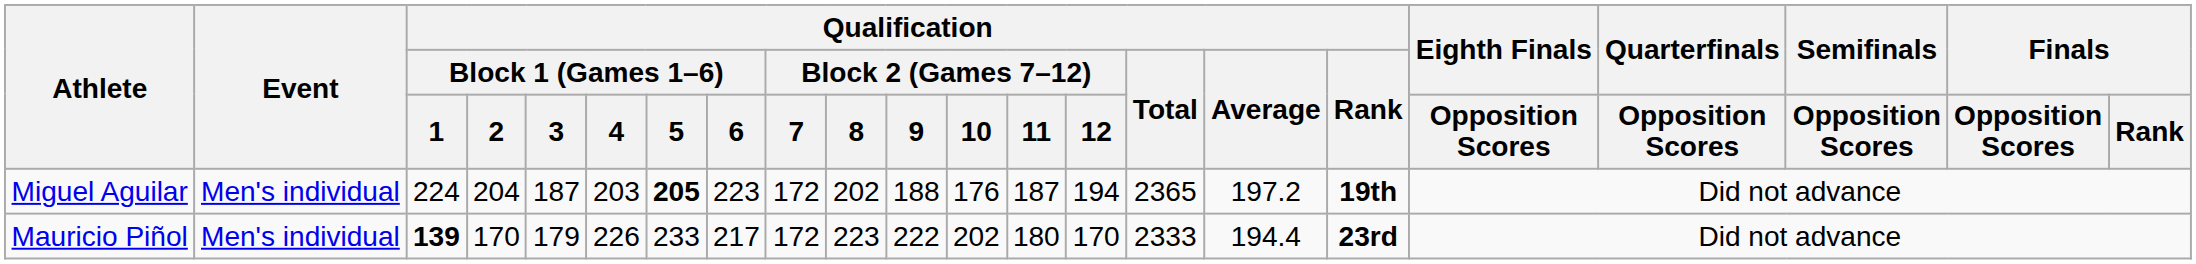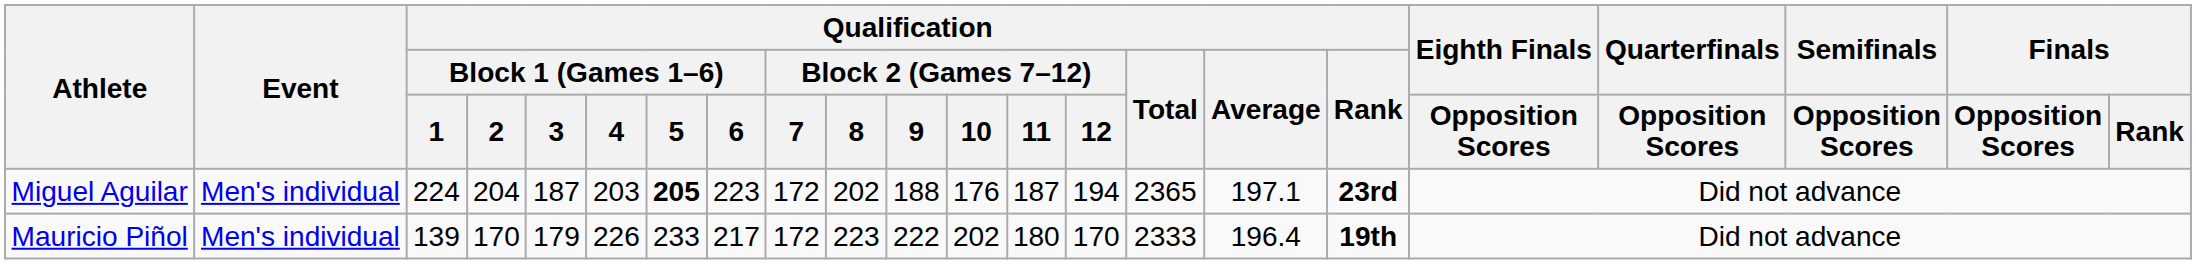Miguel Aguilar | Qualification / Average: 197.2 -> 197.1
Miguel Aguilar | Qualification / Rank: 19th -> 23rd
Mauricio Piñol | Qualification / Block 1 (Games 1–6) / 1: bold -> normal
Mauricio Piñol | Qualification / Average: 194.4 -> 196.4
Mauricio Piñol | Qualification / Rank: 23rd -> 19th
